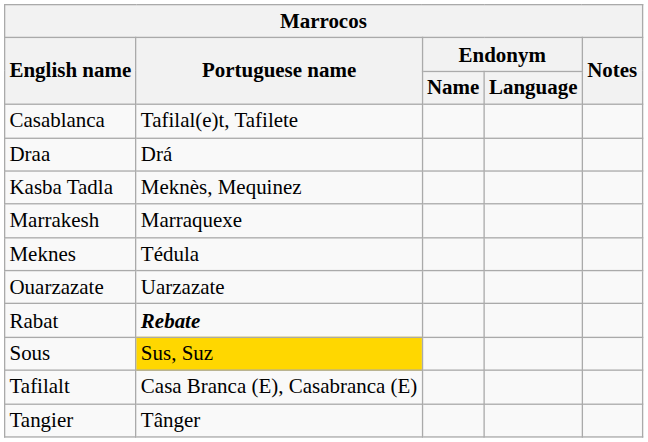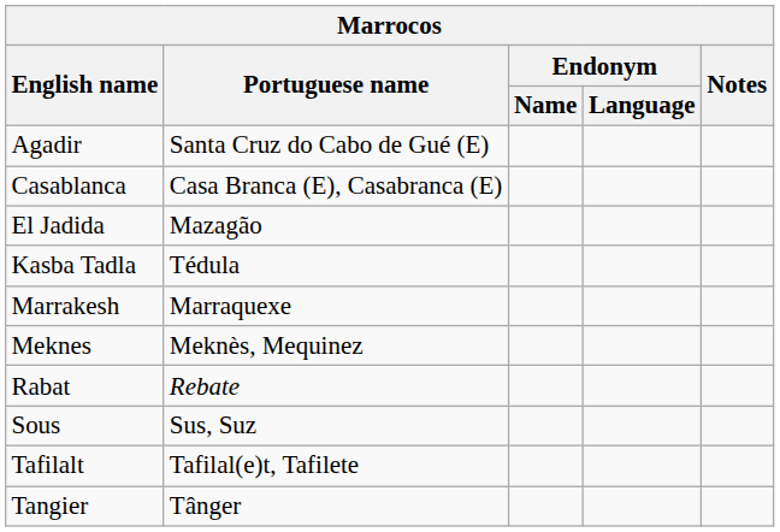+ row: Agadir | Santa Cruz do Cabo de Gué (E)
Casablanca | Portuguese name: Tafilal(e)t, Tafilete -> Casa Branca (E), Casabranca (E)
- row: Draa | Drá
+ row: El Jadida | Mazagão
Kasba Tadla | Portuguese name: Meknès, Mequinez -> Tédula
Meknes | Portuguese name: Tédula -> Meknès, Mequinez
- row: Ouarzazate | Uarzazate
Rabat | Portuguese name: bold -> normal
Sous | Portuguese name: gold background -> no background
Tafilalt | Portuguese name: Casa Branca (E), Casabranca (E) -> Tafilal(e)t, Tafilete
